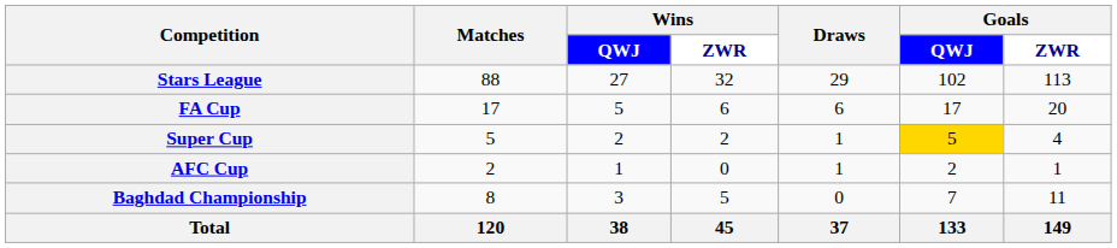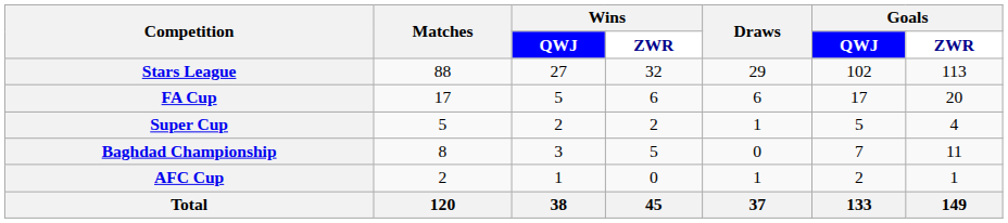Super Cup | Goals / QWJ: gold background -> no background
rows swapped: Baghdad Championship <-> AFC Cup
